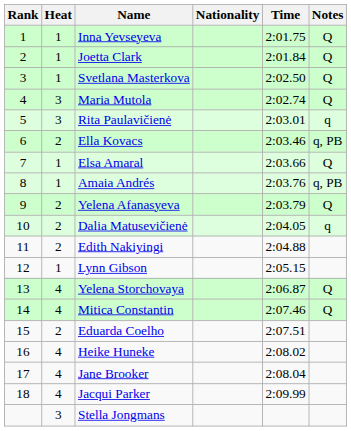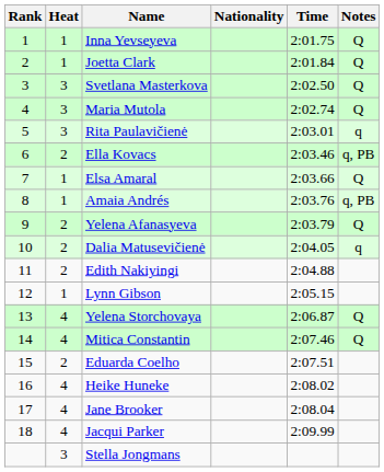Svetlana Masterkova | Heat: 1 -> 3
